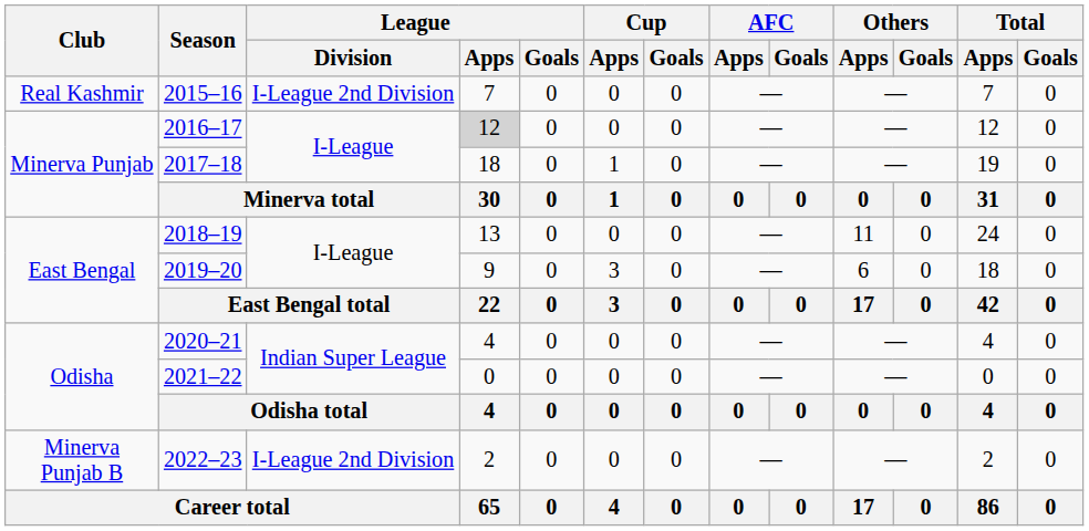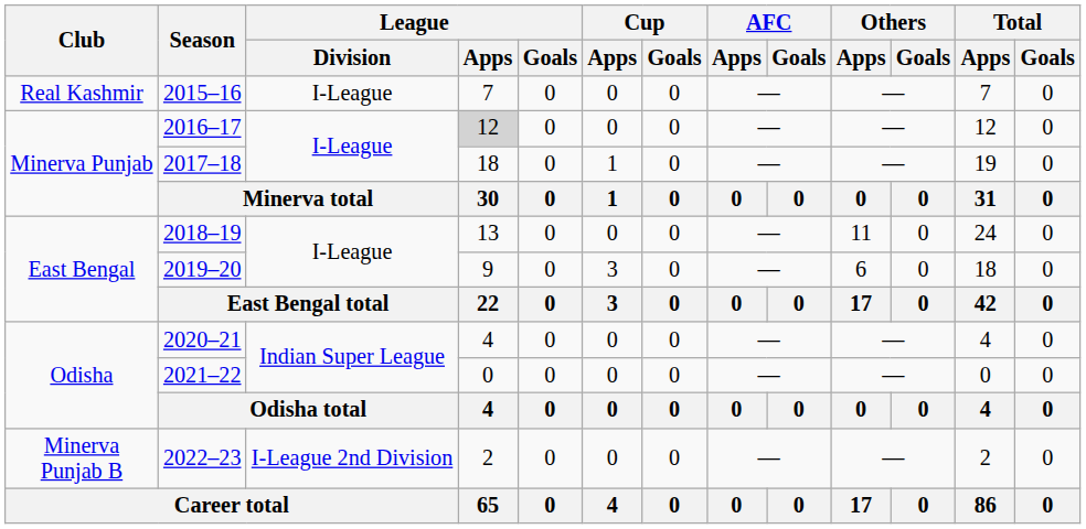2015–16 | League / Division: I-League 2nd Division -> I-League
